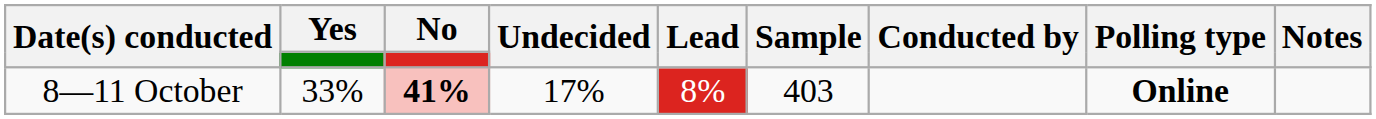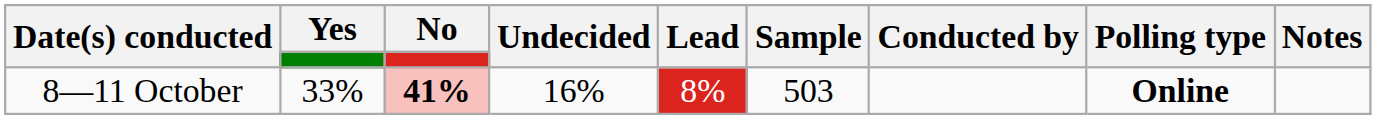8—11 October | Undecided: 17% -> 16%
8—11 October | Sample: 403 -> 503
